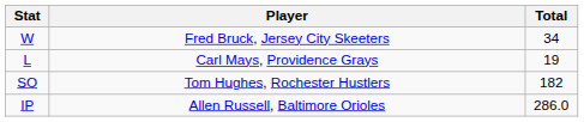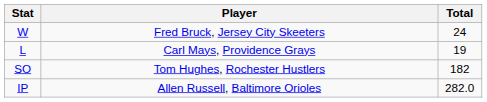W | Total: 34 -> 24
IP | Total: 286.0 -> 282.0
